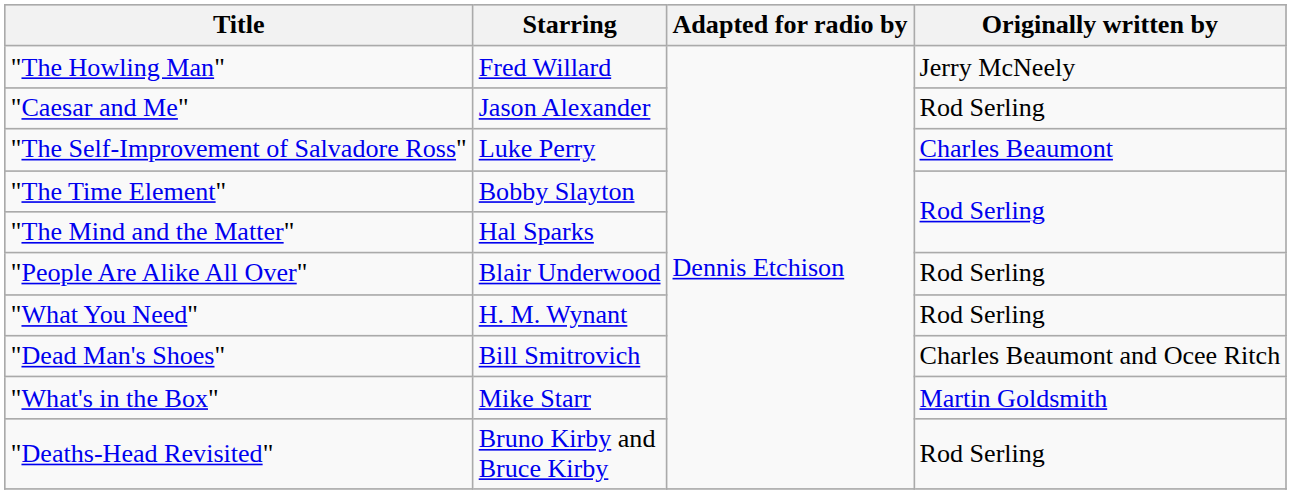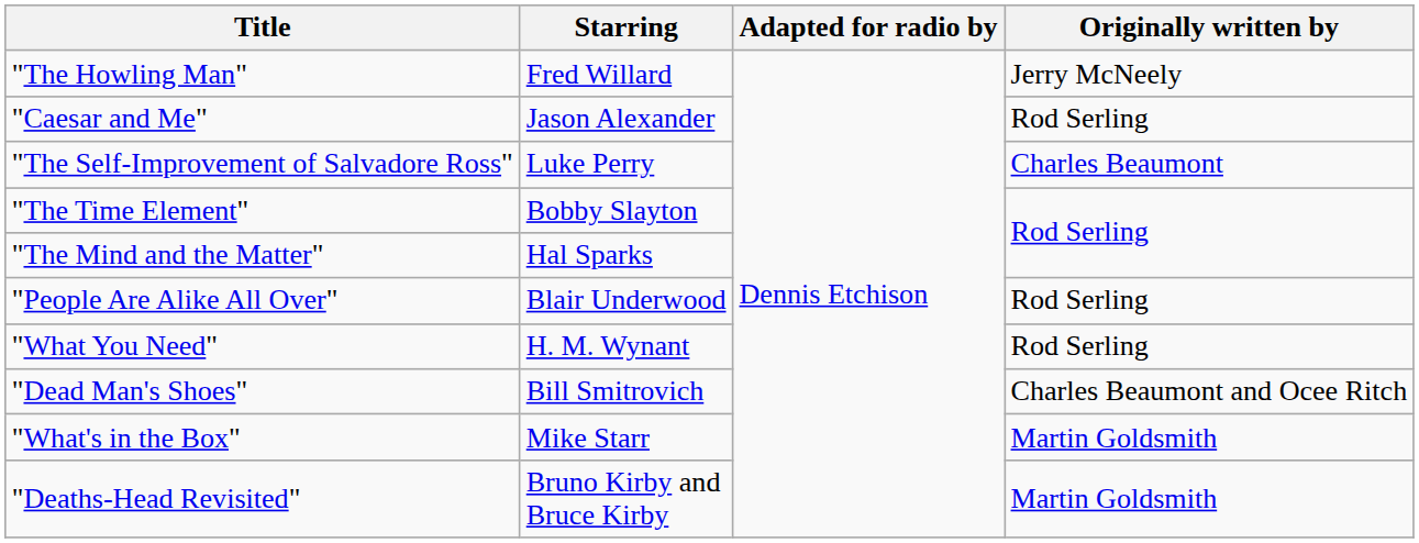"Deaths-Head Revisited" | Originally written by: Rod Serling -> Martin Goldsmith
